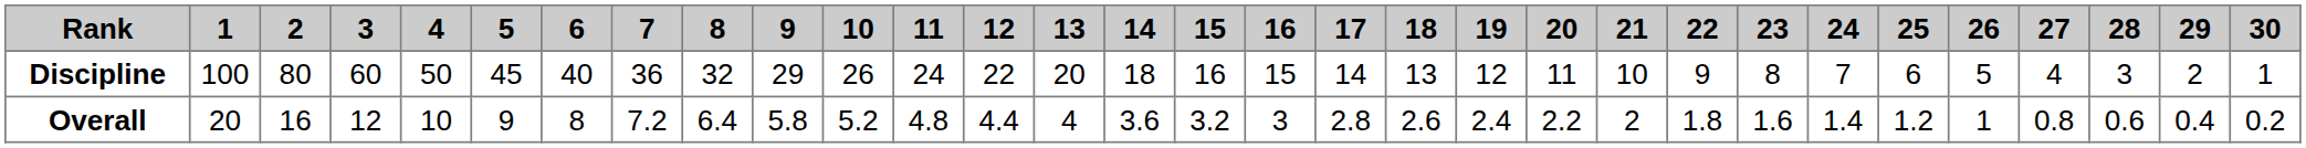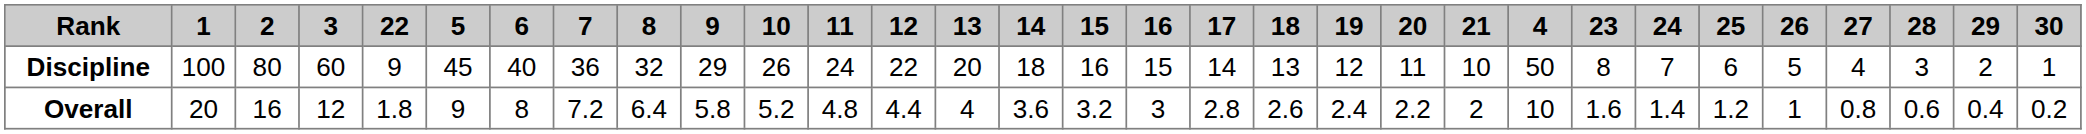columns swapped: 4 <-> 22
